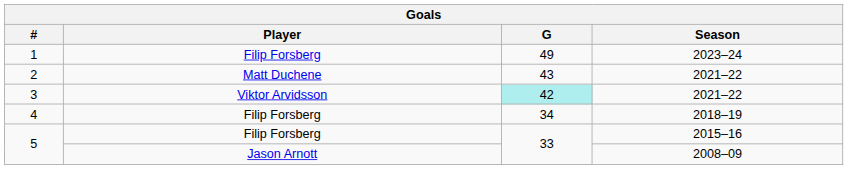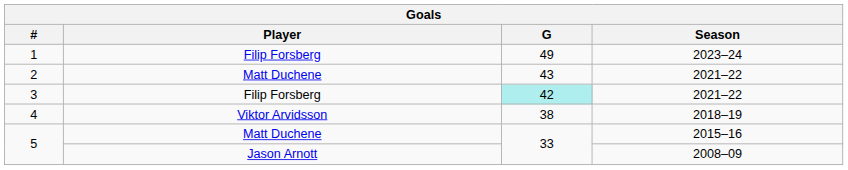3 | Player: Viktor Arvidsson -> Filip Forsberg
4 | Player: Filip Forsberg -> Viktor Arvidsson
4 | G: 34 -> 38
5 / 2015–16 | Player: Filip Forsberg -> Matt Duchene
